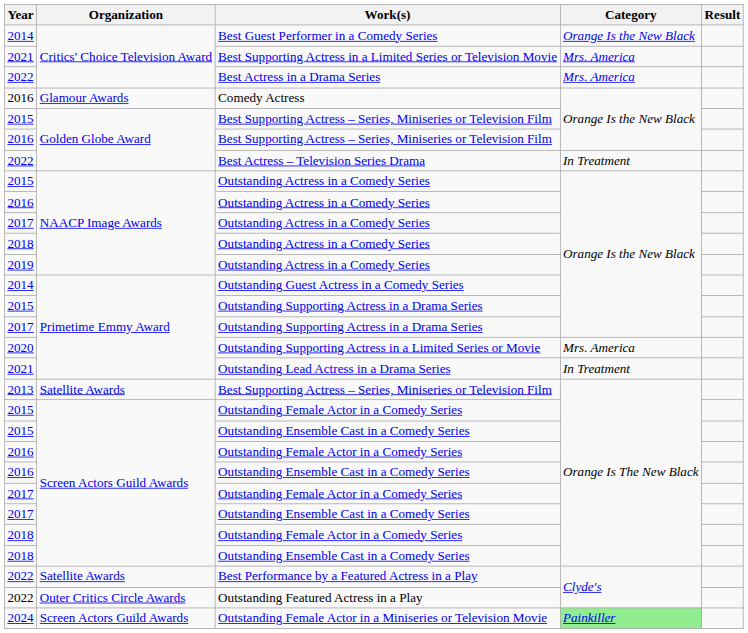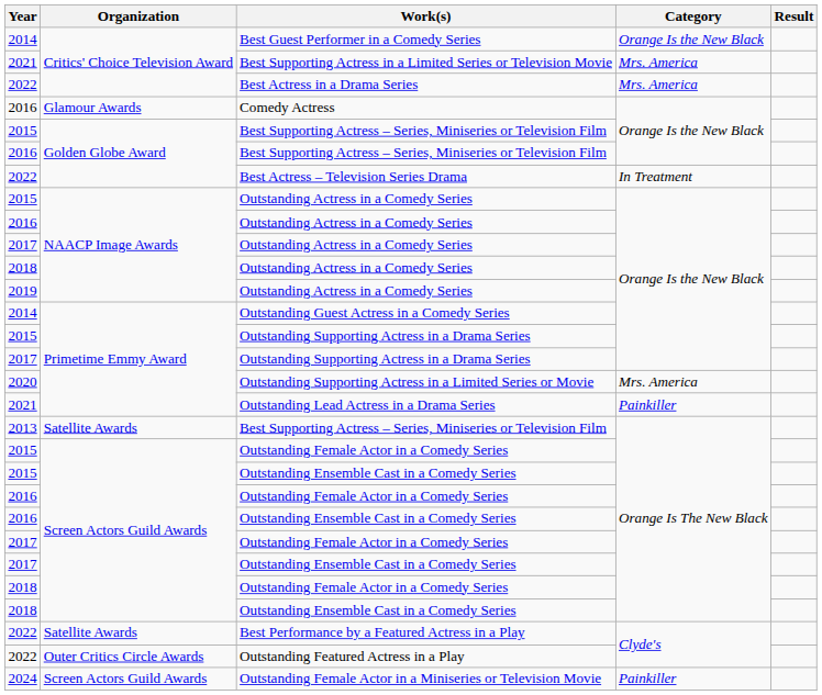Outstanding Lead Actress in a Drama Series | Category: In Treatment -> Painkiller
Outstanding Female Actor in a Miniseries or Television Movie | Category: lightgreen background -> no background
